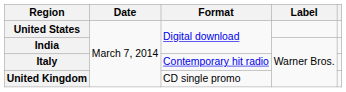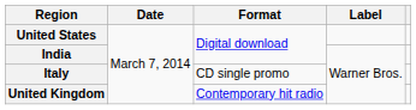Italy | Format: Contemporary hit radio -> CD single promo
United Kingdom | Format: CD single promo -> Contemporary hit radio
